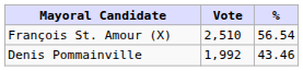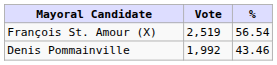François St. Amour (X) | Vote: 2,510 -> 2,519
